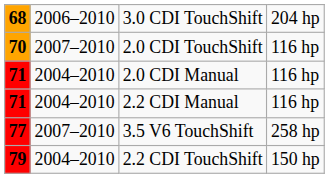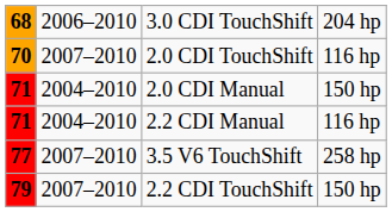2.0 CDI Manual | column 4: 116 hp -> 150 hp
2.2 CDI TouchShift | column 2: 2004–2010 -> 2007–2010
